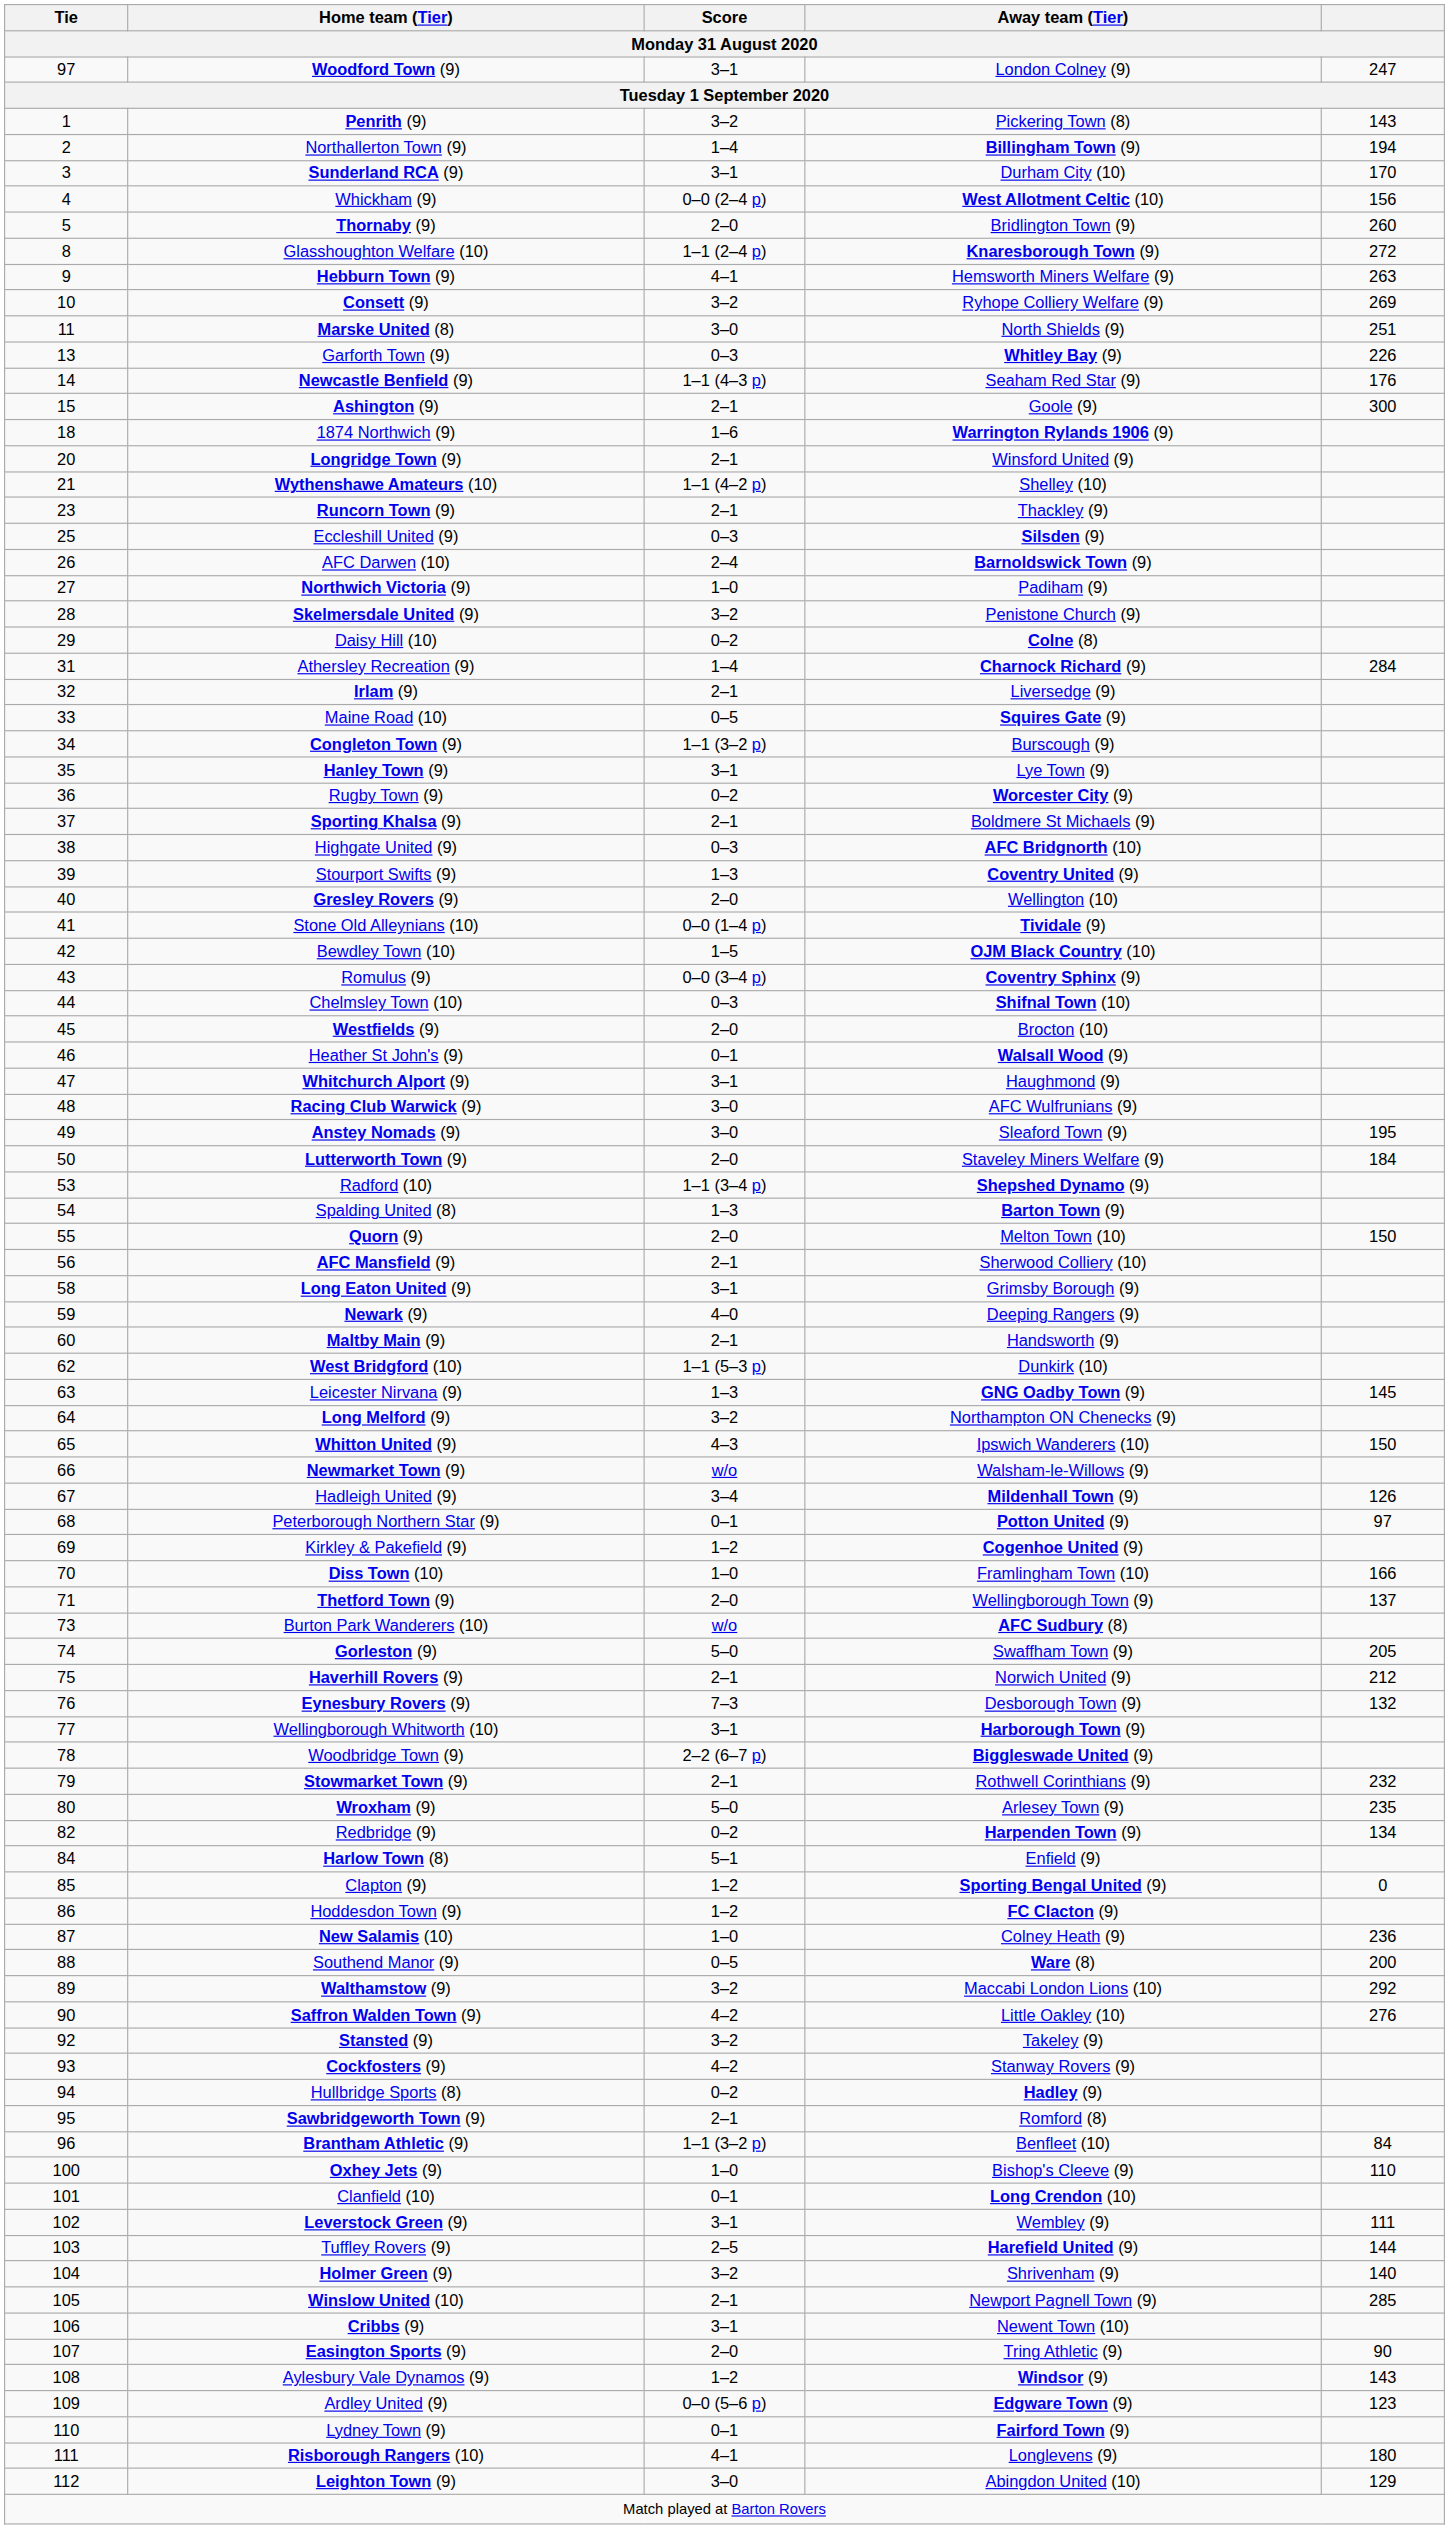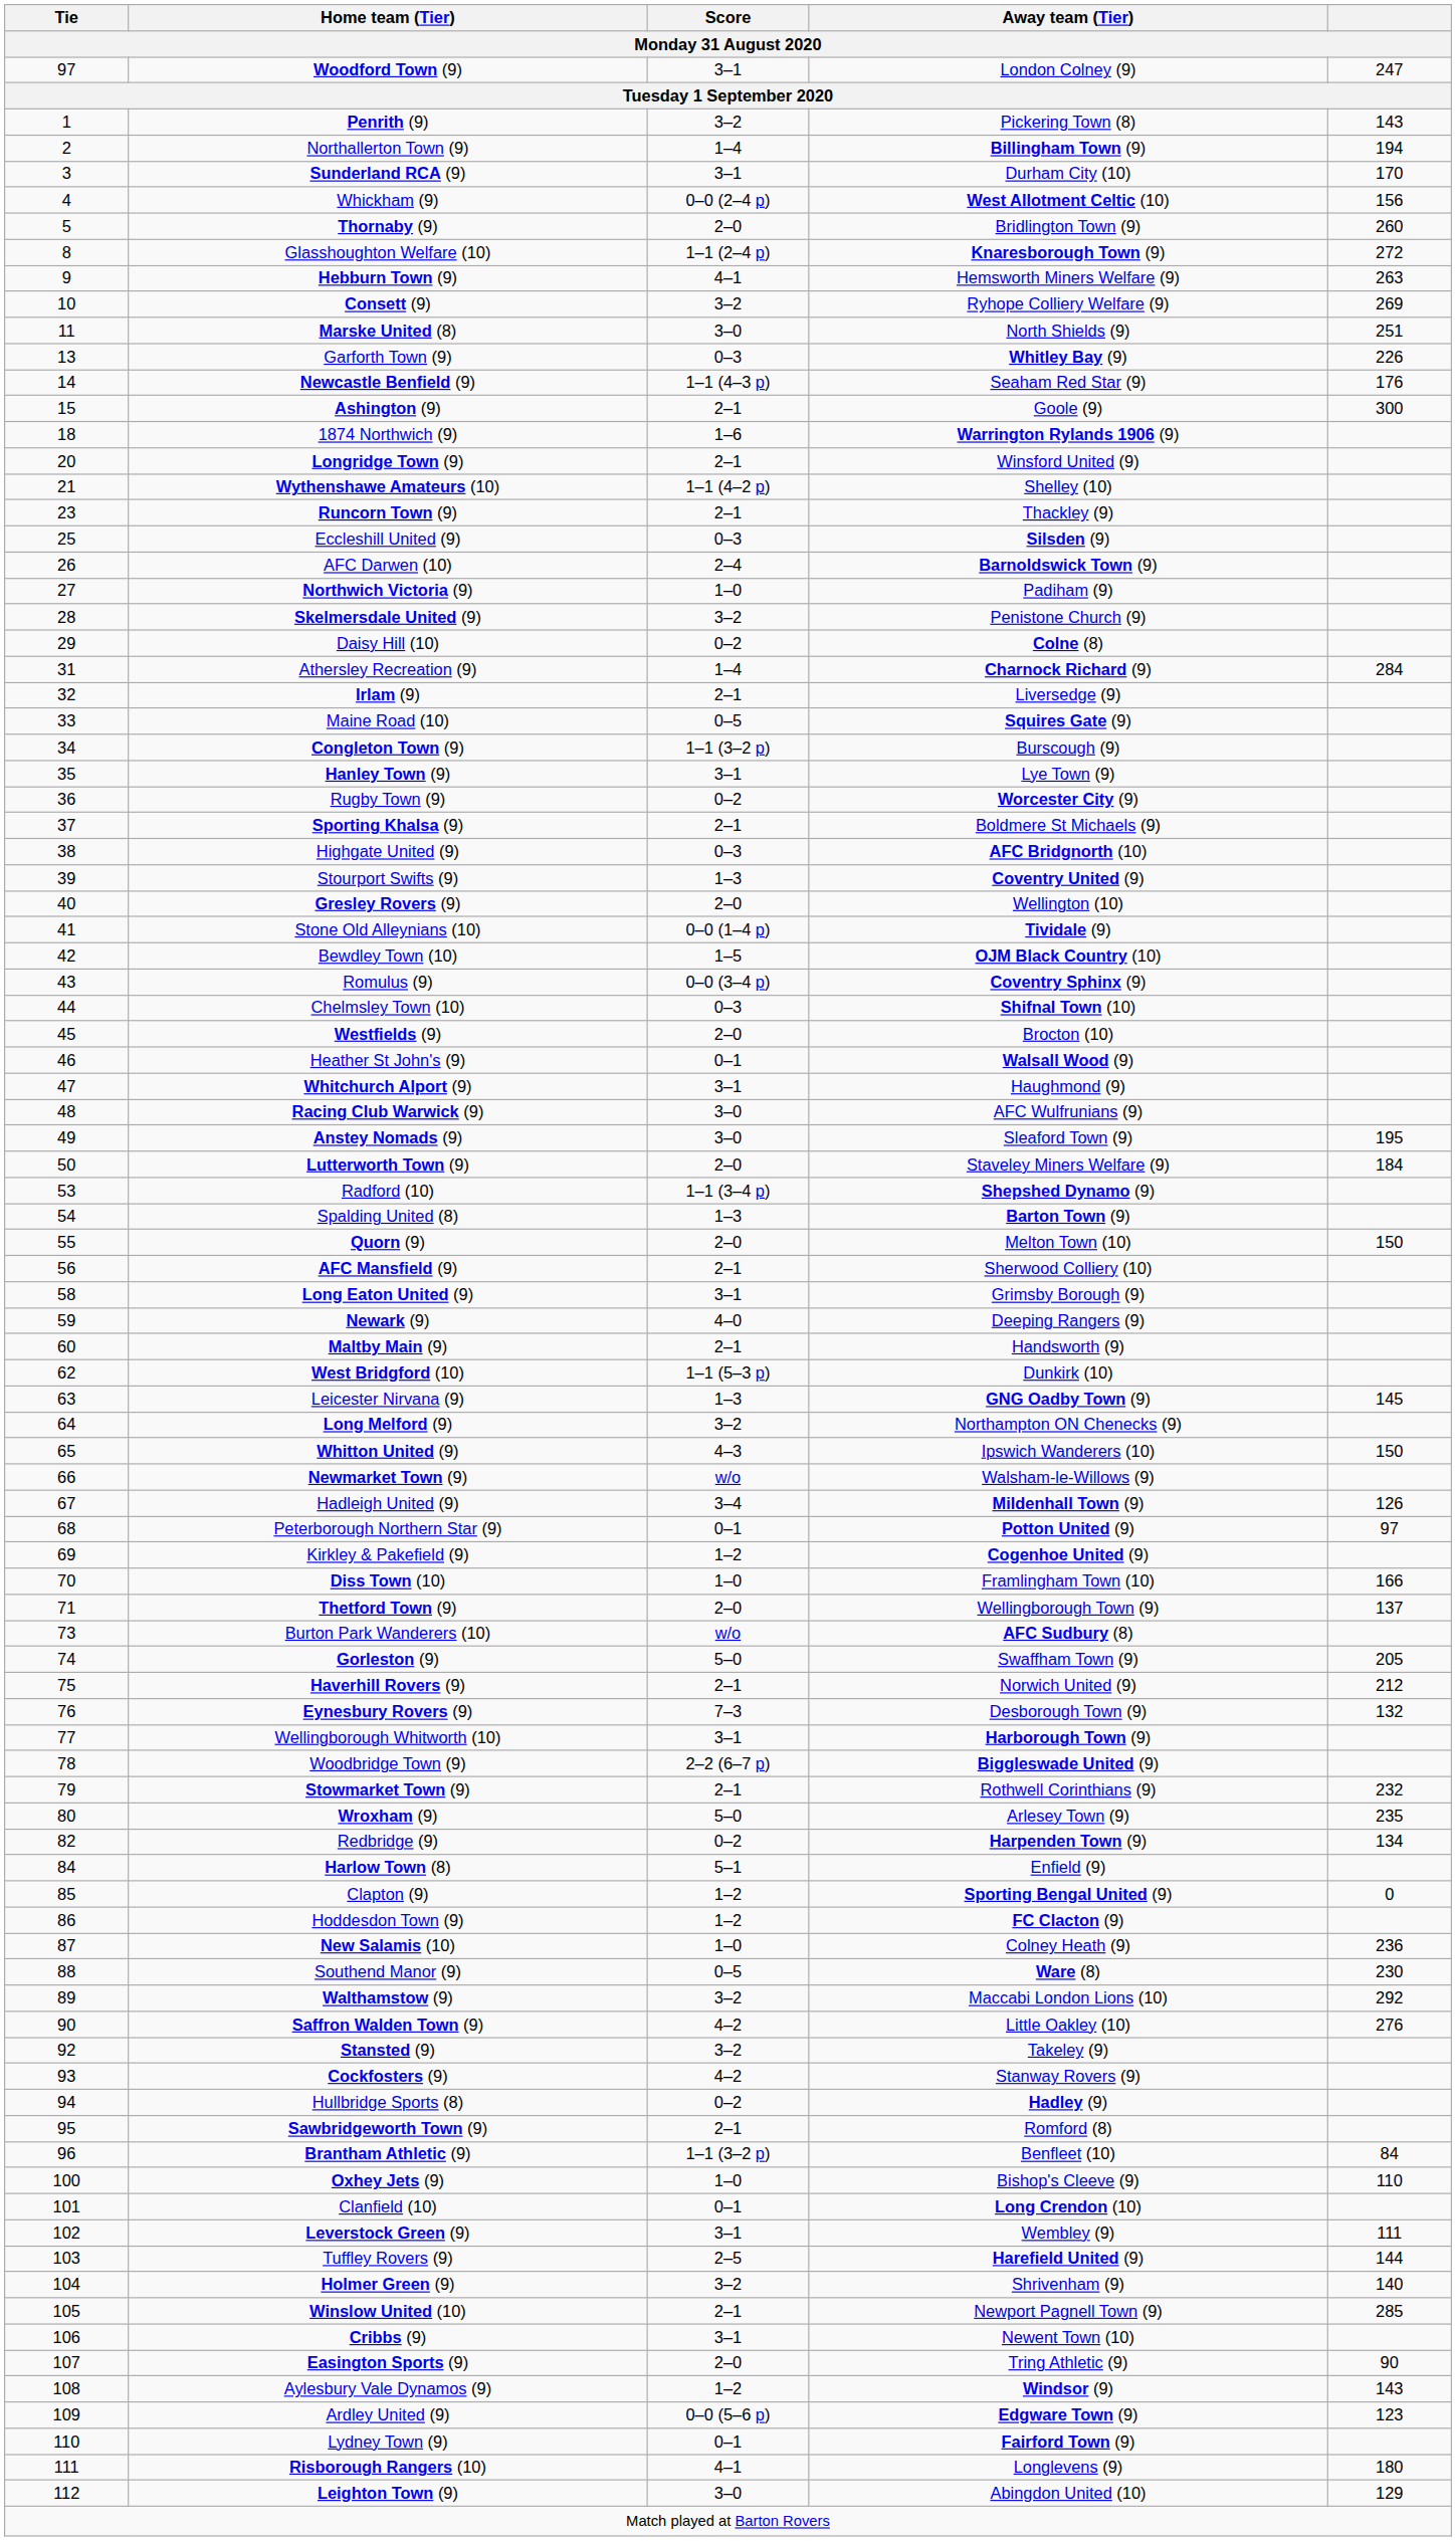Southend Manor (9) | column 5: 200 -> 230
